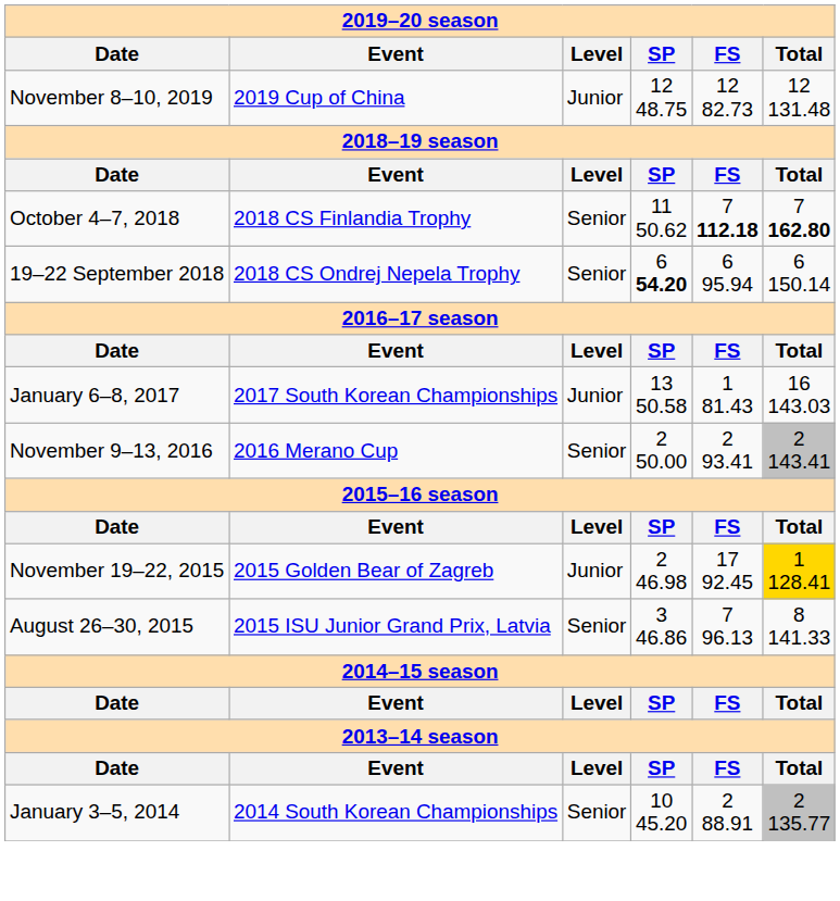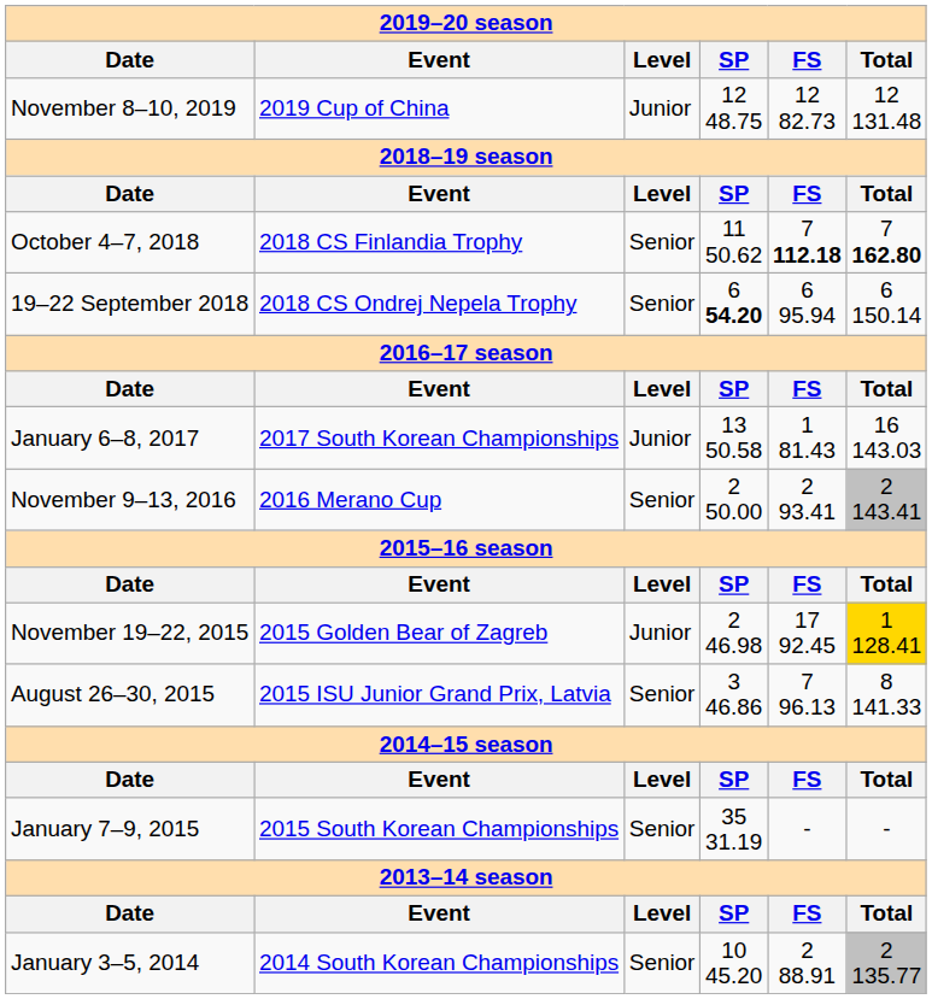+ row: January 7–9, 2015 | 2015 South Korean Championships | Senior | 35 31.19 | - | -
